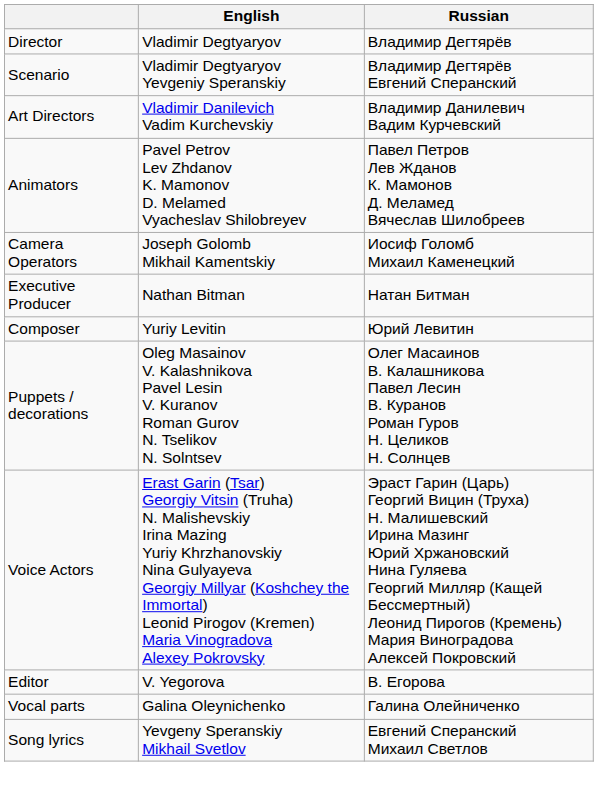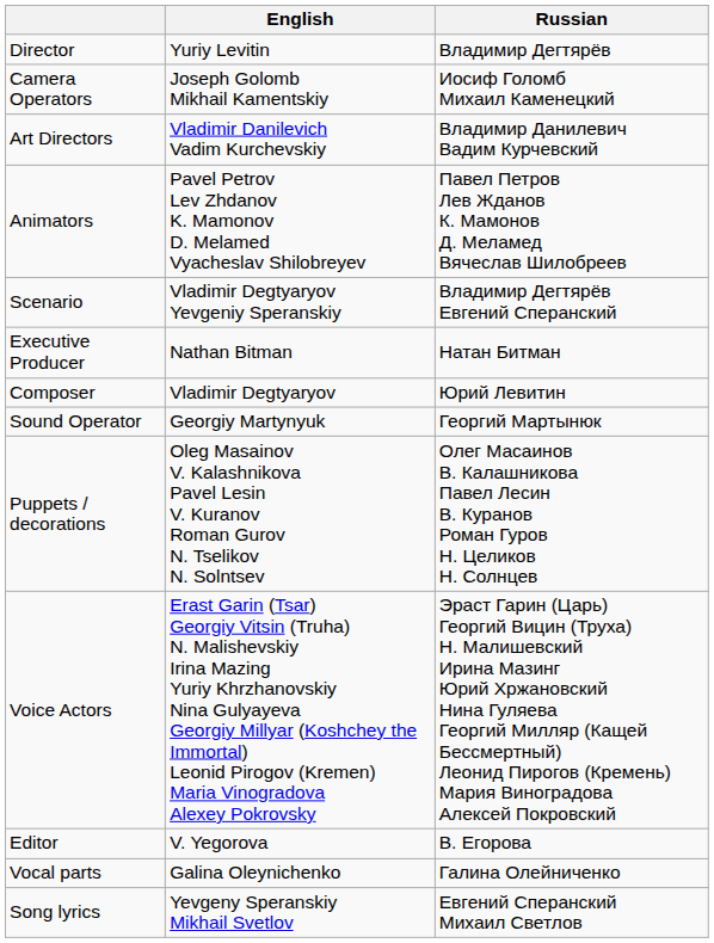Director | English: Vladimir Degtyaryov -> Yuriy Levitin
rows swapped: Scenario <-> Camera Operators
Composer | English: Yuriy Levitin -> Vladimir Degtyaryov
+ row: Sound Operator | Georgiy Martynyuk | Георгий Мартынюк
